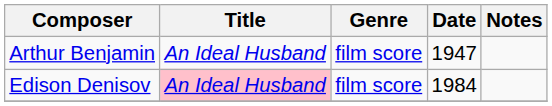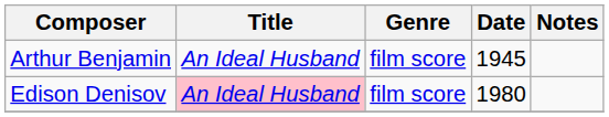Arthur Benjamin | Date: 1947 -> 1945
Edison Denisov | Date: 1984 -> 1980
